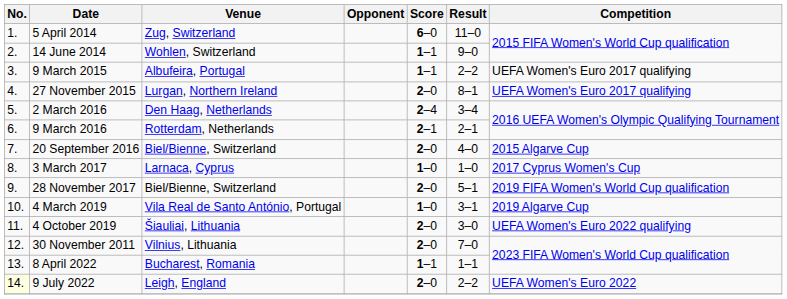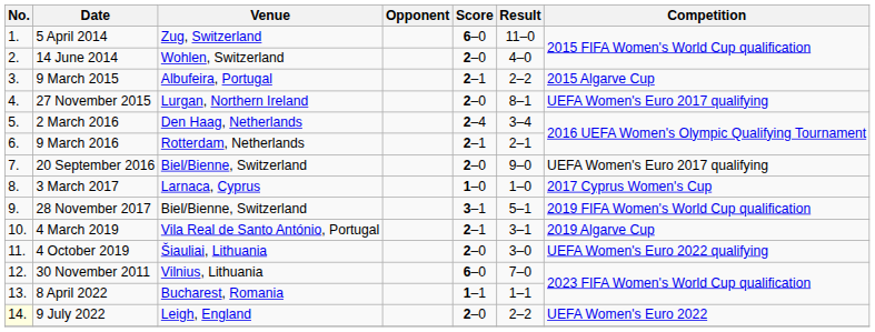14 June 2014 | Score: 1–1 -> 2–0
14 June 2014 | Result: 9–0 -> 4–0
9 March 2015 | Score: 1–1 -> 2–1
9 March 2015 | Competition: UEFA Women's Euro 2017 qualifying -> 2015 Algarve Cup
20 September 2016 | Result: 4–0 -> 9–0
20 September 2016 | Competition: 2015 Algarve Cup -> UEFA Women's Euro 2017 qualifying
28 November 2017 | Score: 2–0 -> 3–1
4 March 2019 | Score: 1–0 -> 2–1
30 November 2011 | Score: 2–0 -> 6–0
